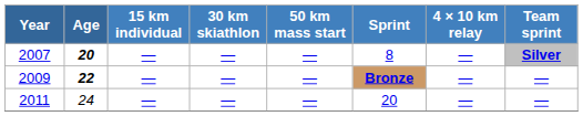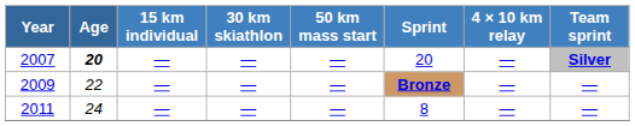2007 | Sprint: 8 -> 20
2009 | Age: bold -> normal
2011 | Sprint: 20 -> 8
